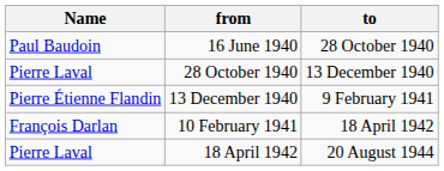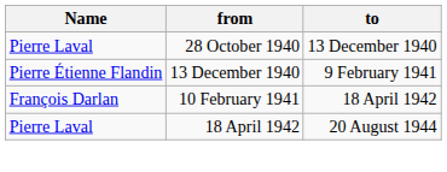- row: Paul Baudoin | 16 June 1940 | 28 October 1940
